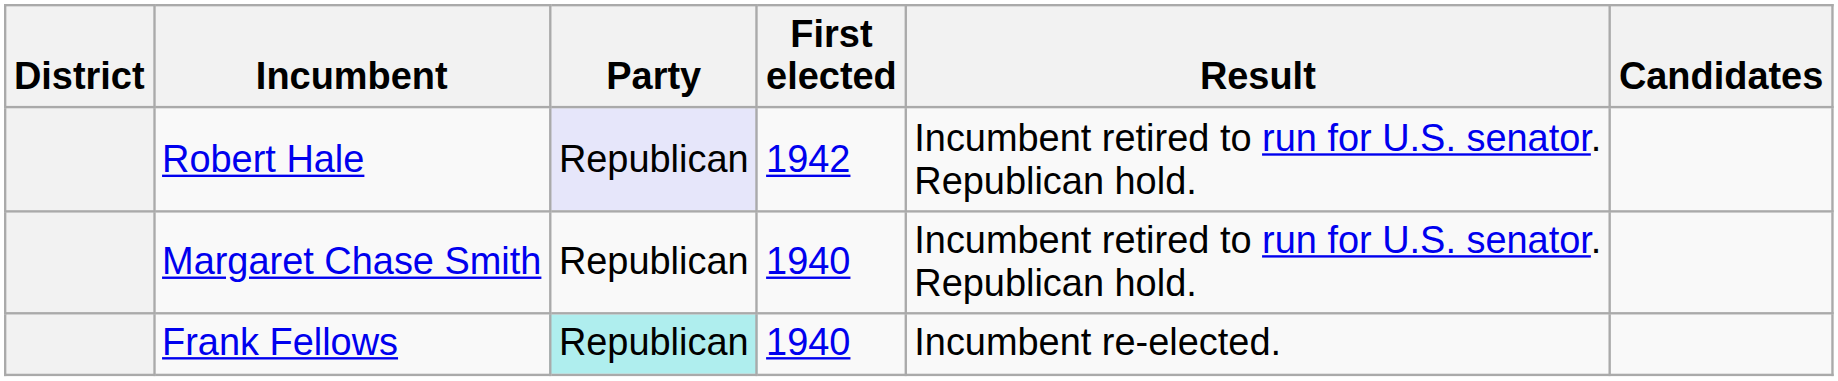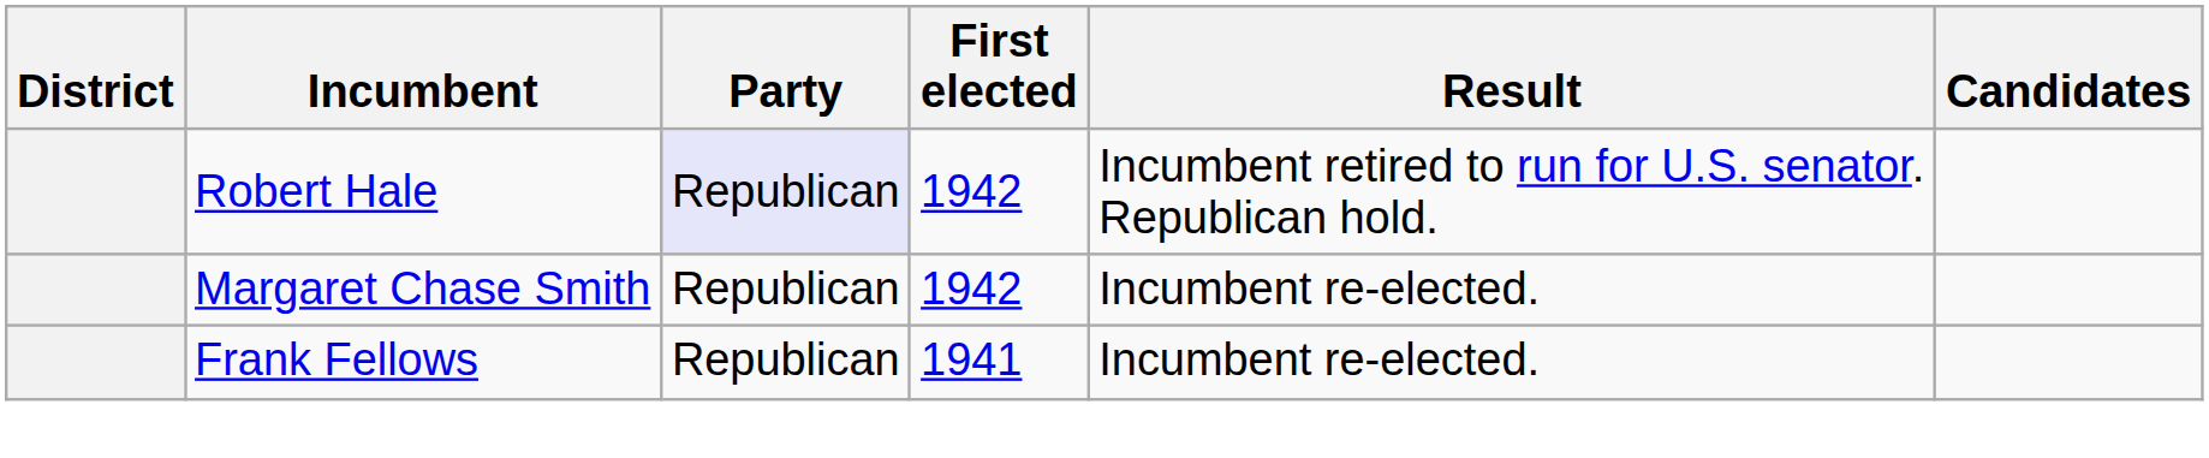Margaret Chase Smith | First elected: 1940 -> 1942
Margaret Chase Smith | Result: Incumbent retired to run for U.S. senator. Republican hold. -> Incumbent re-elected.
Frank Fellows | Party: paleturquoise background -> no background
Frank Fellows | First elected: 1940 -> 1941
